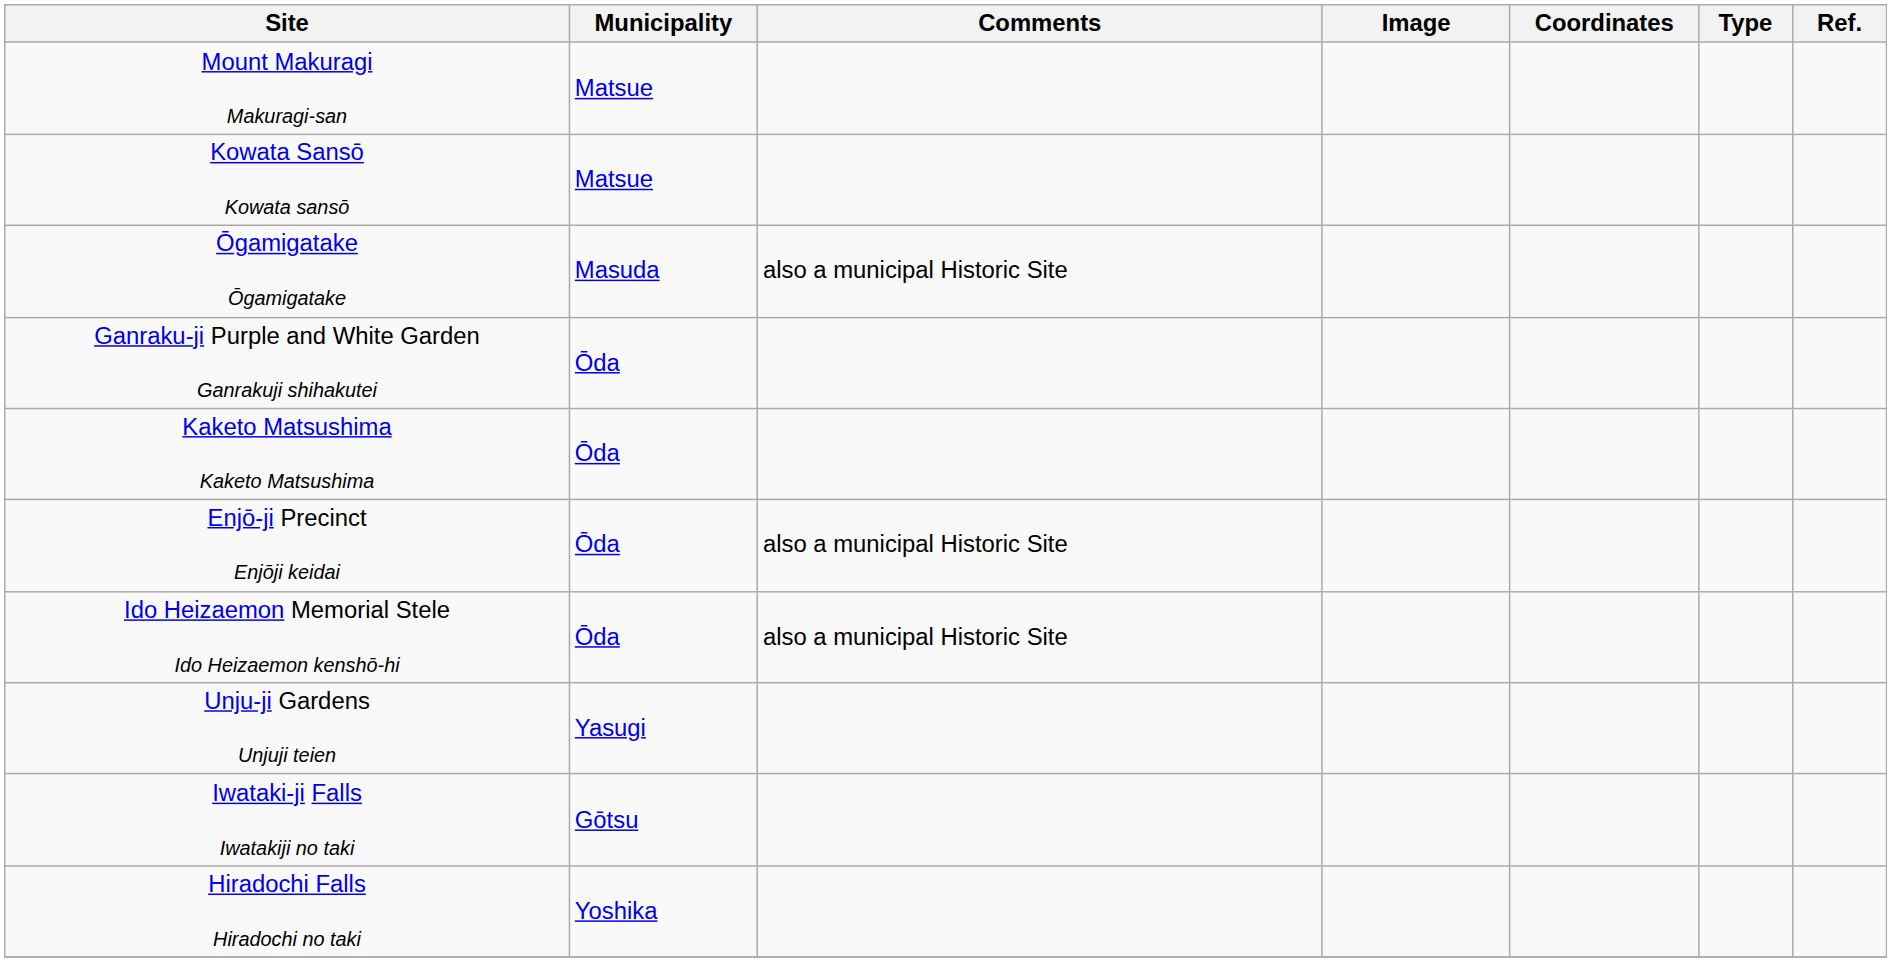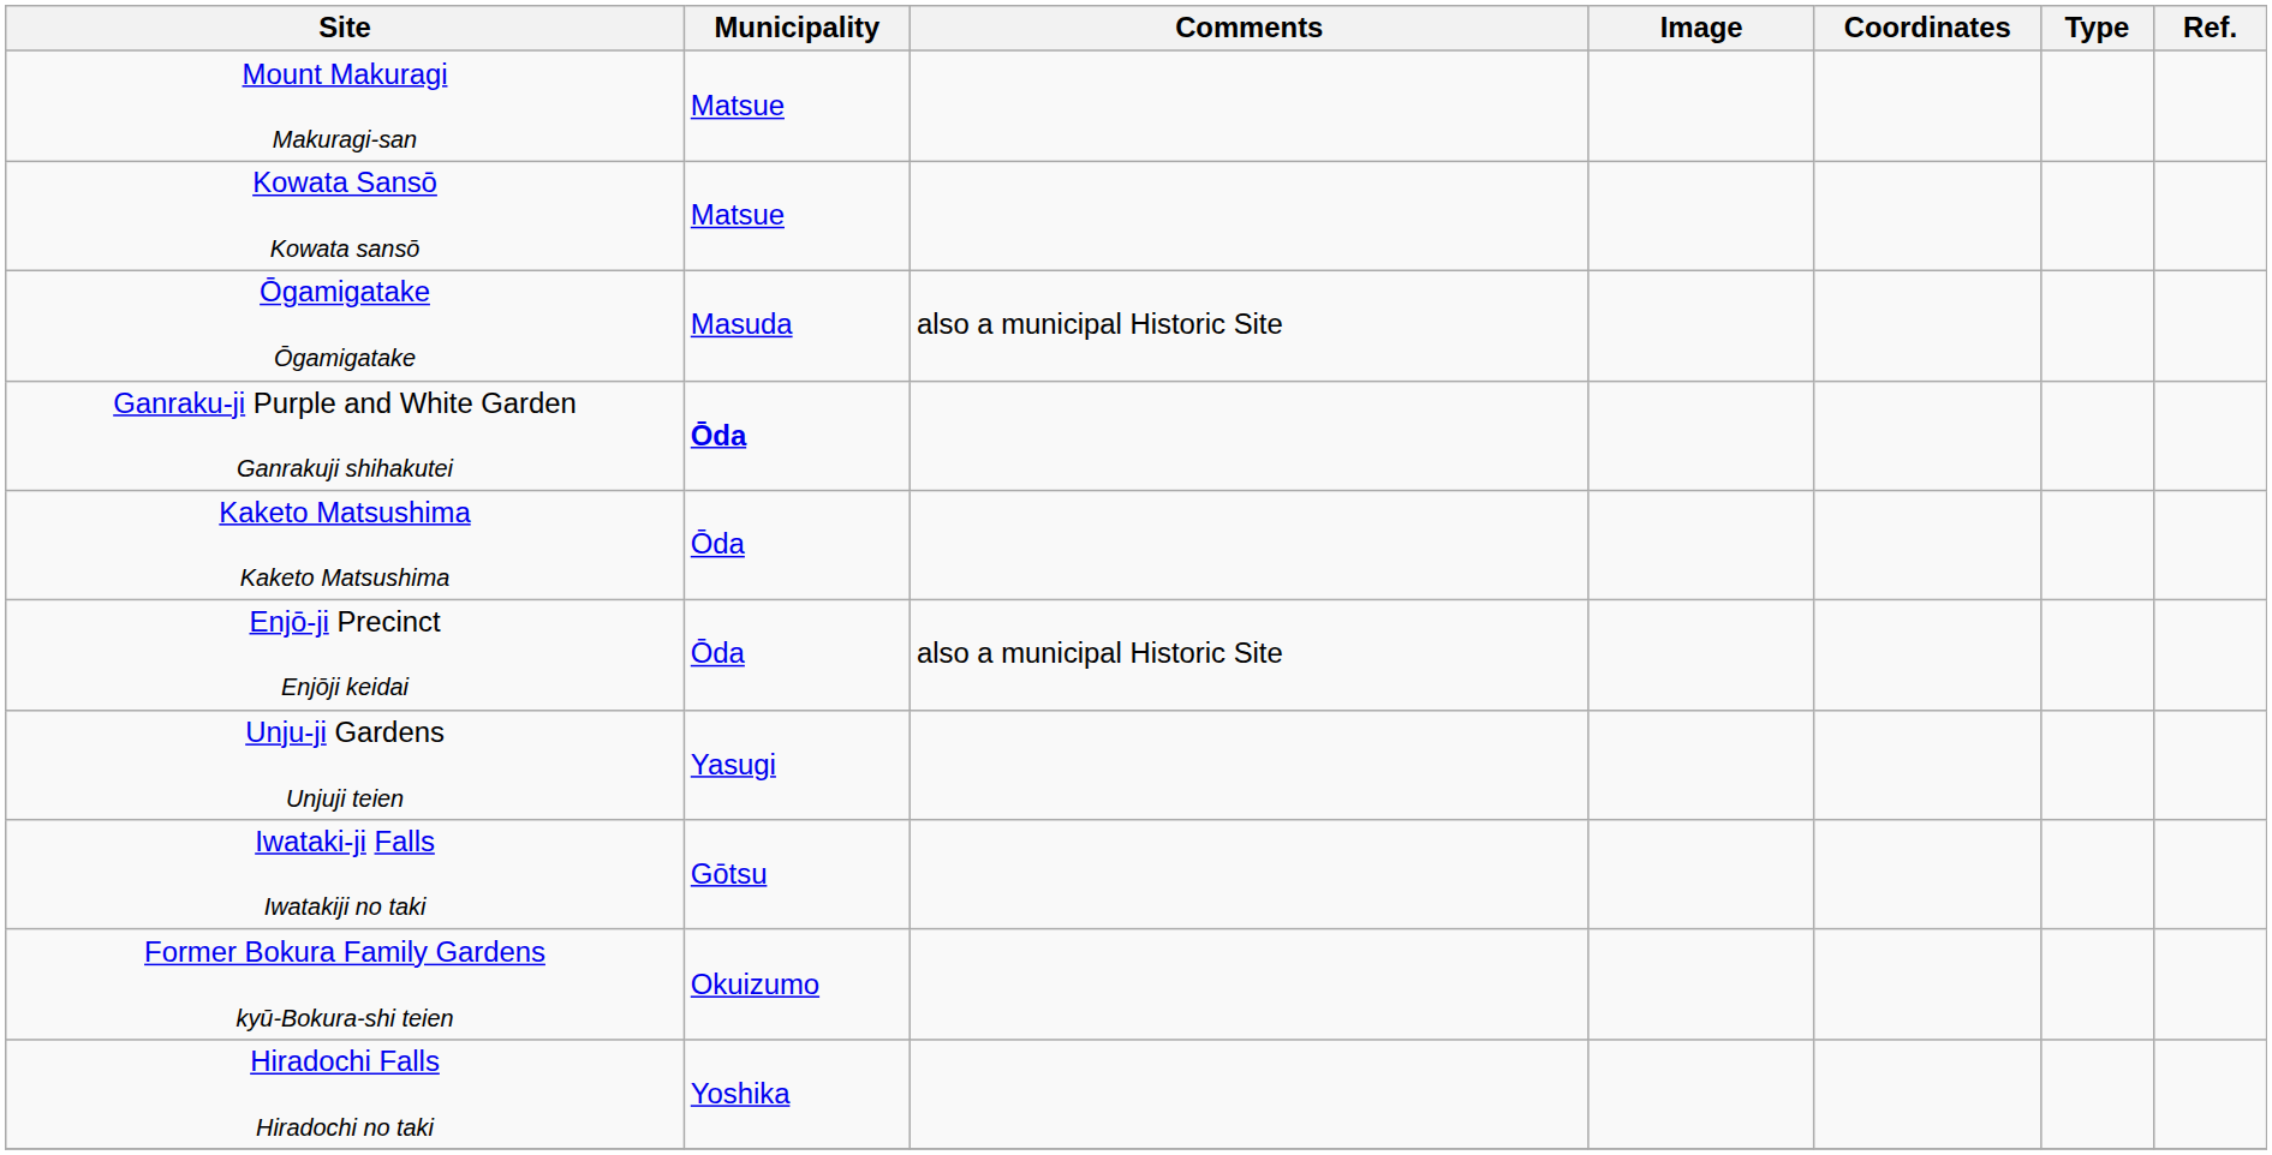Ganraku-ji Purple and White Garden Ganrakuji shihakutei | Municipality: normal -> bold
- row: Ido Heizaemon Memorial Stele Ido Heizaemon kenshō-hi | Ōda | also a municipal Historic Site
+ row: Former Bokura Family Gardens kyū-Bokura-shi teien | Okuizumo
